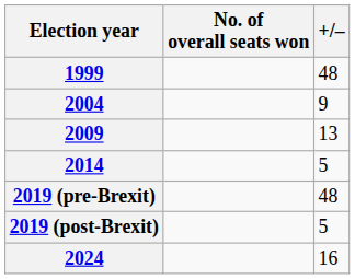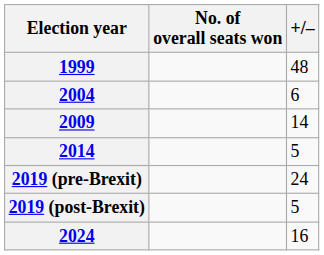2004 | +/–: 9 -> 6
2009 | +/–: 13 -> 14
2019 (pre-Brexit) | +/–: 48 -> 24
